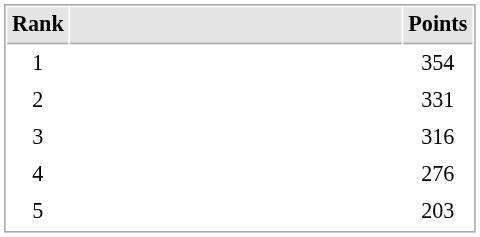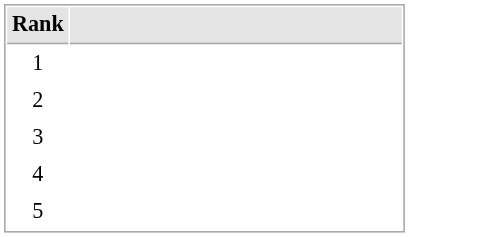- column: Points | 354 | 331 | 316 | 276 | 203
